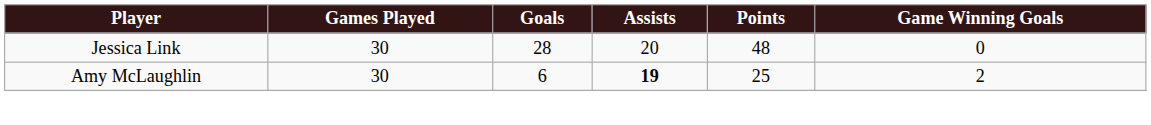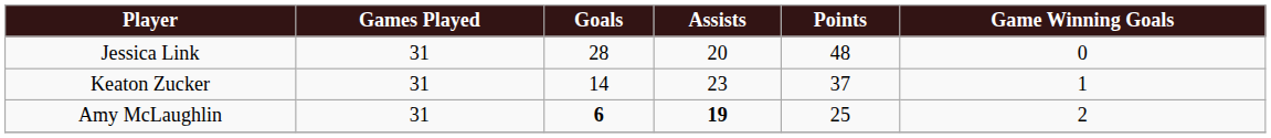Jessica Link | Games Played: 30 -> 31
+ row: Keaton Zucker | 31 | 14 | 23 | 37 | 1
Amy McLaughlin | Games Played: 30 -> 31
Amy McLaughlin | Goals: normal -> bold
